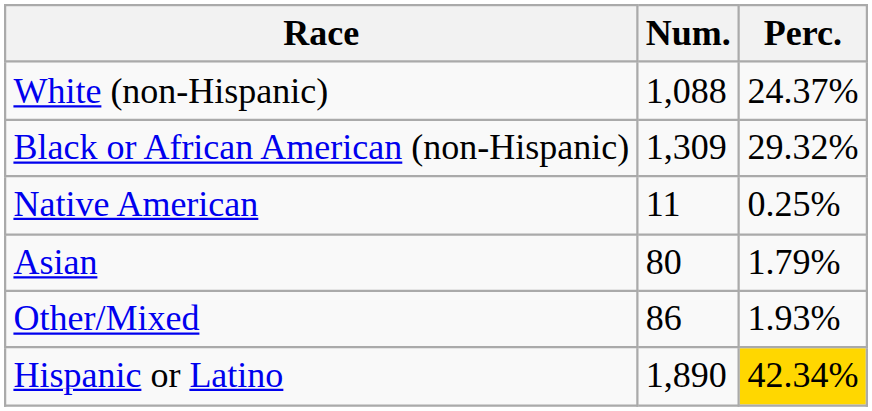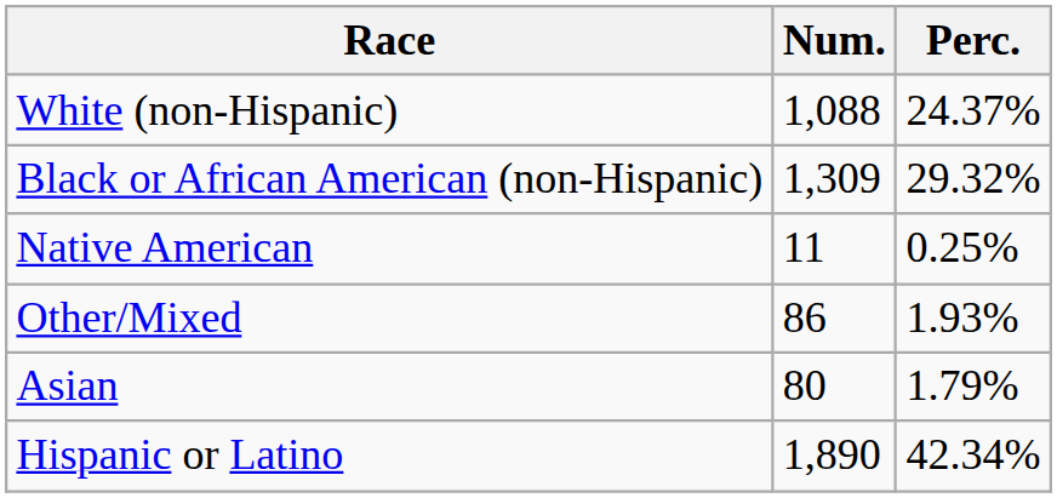rows swapped: Asian <-> Other/Mixed
Hispanic or Latino | Perc.: gold background -> no background
